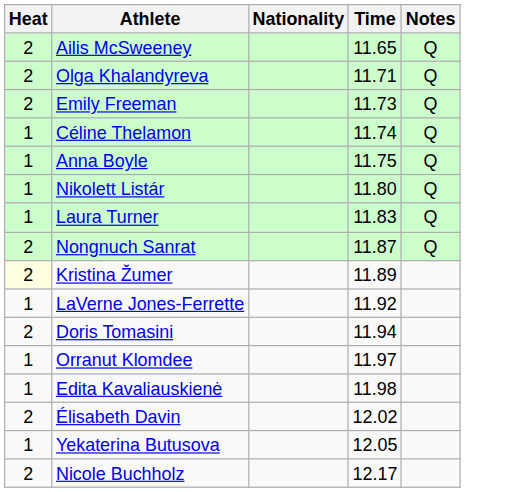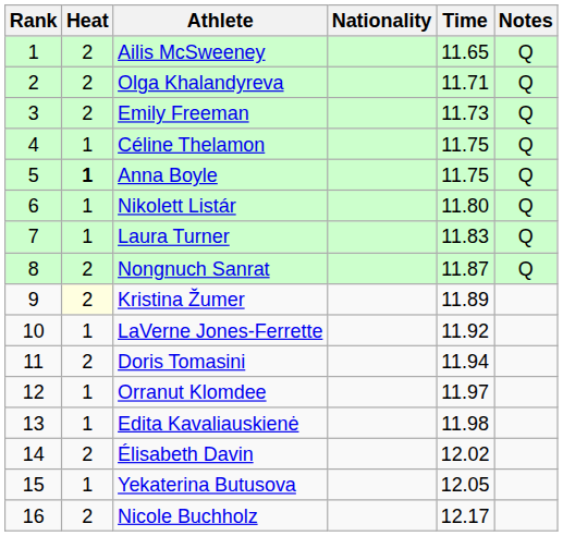+ column: Rank | 1 | 2 | 3 | 4 | 5 | 6 | 7 | 8 | 9 | 10 | 11 | 12 | 13 | 14 | 15 | 16
Céline Thelamon | Time: 11.74 -> 11.75
Anna Boyle | Heat: normal -> bold
